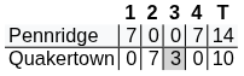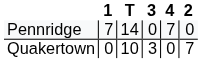columns swapped: 2 <-> T
Quakertown | 3: lightgrey background -> no background
